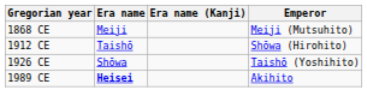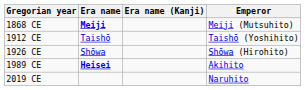1868 CE | Era name: normal -> bold
1912 CE | Emperor: Shōwa (Hirohito) -> Taishō (Yoshihito)
1926 CE | Emperor: Taishō (Yoshihito) -> Shōwa (Hirohito)
+ row: 2019 CE | Naruhito
